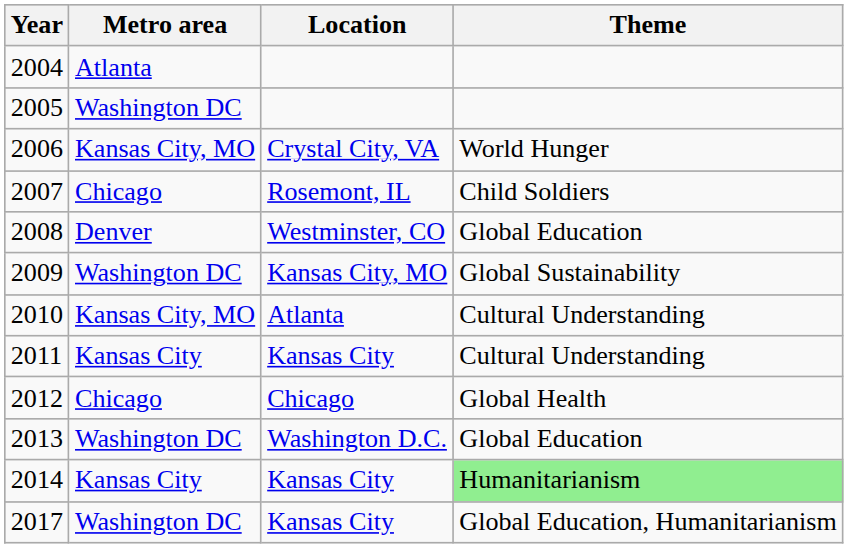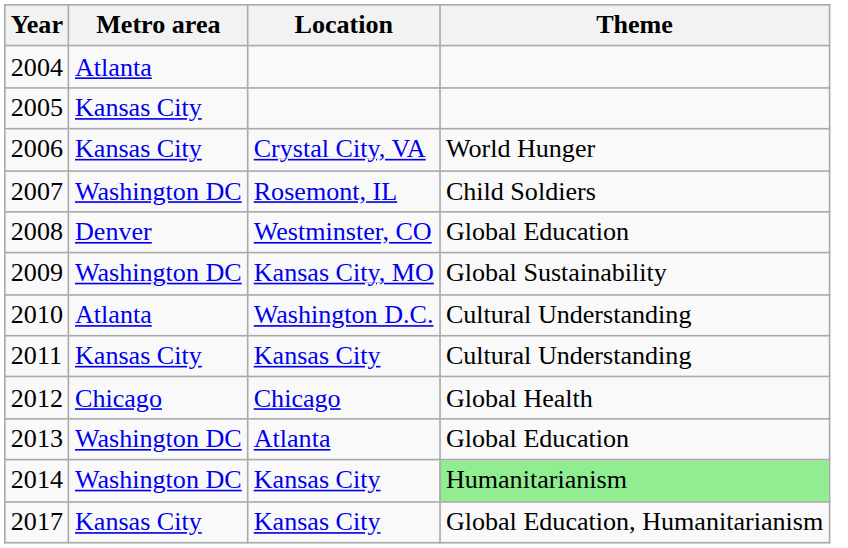2005 | Metro area: Washington DC -> Kansas City
2006 | Metro area: Kansas City, MO -> Kansas City
2007 | Metro area: Chicago -> Washington DC
2010 | Metro area: Kansas City, MO -> Atlanta
2010 | Location: Atlanta -> Washington D.C.
2013 | Location: Washington D.C. -> Atlanta
2014 | Metro area: Kansas City -> Washington DC
2017 | Metro area: Washington DC -> Kansas City
